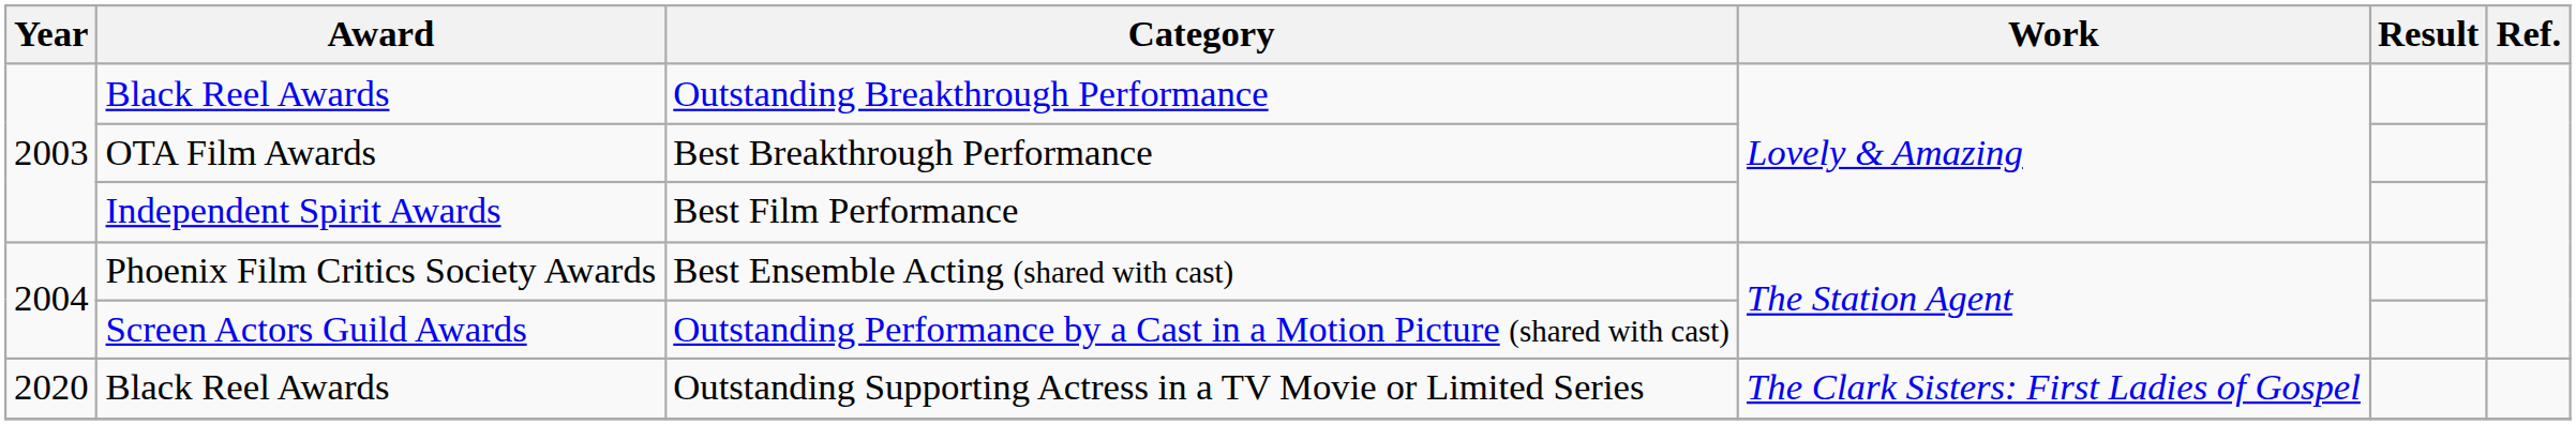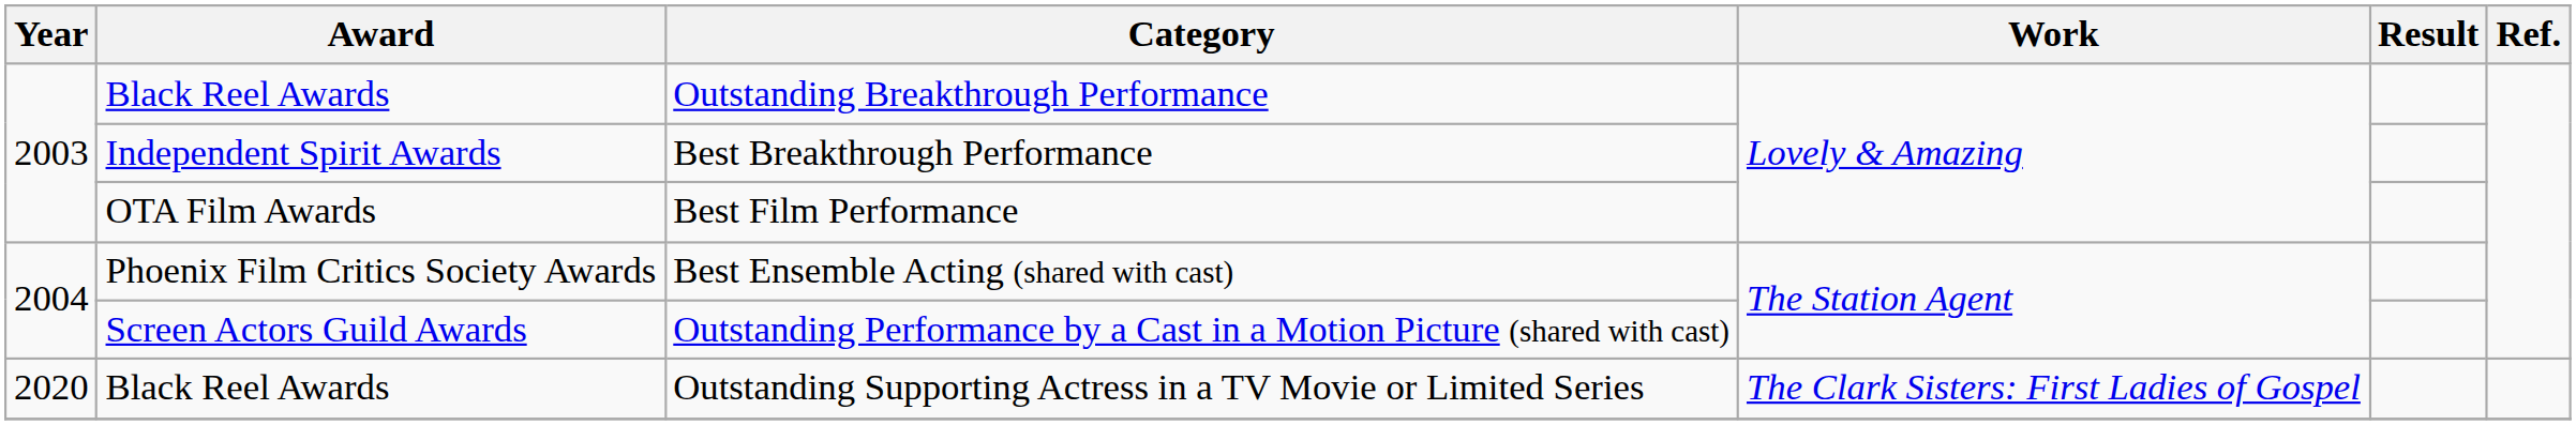Best Breakthrough Performance | Award: OTA Film Awards -> Independent Spirit Awards
Best Film Performance | Award: Independent Spirit Awards -> OTA Film Awards
